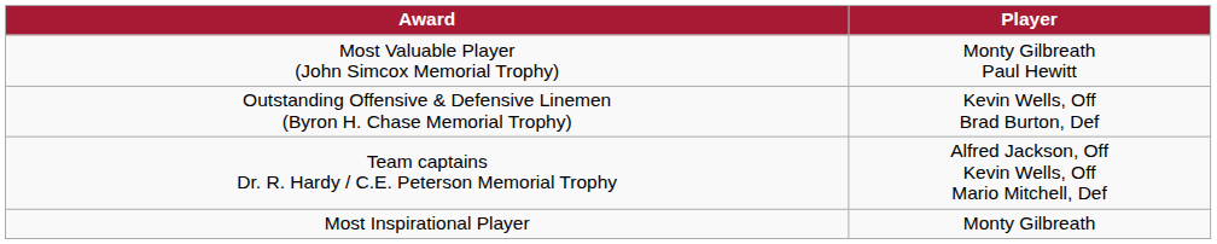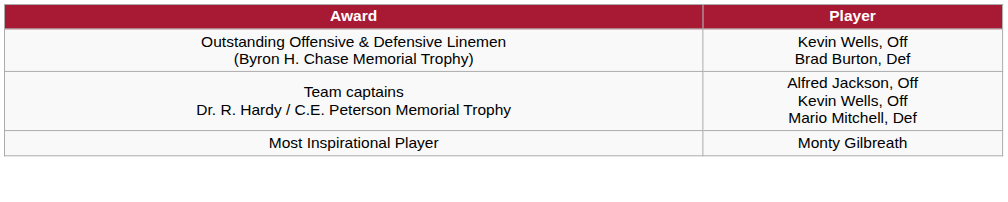- row: Most Valuable Player (John Simcox Memorial Trophy) | Monty Gilbreath Paul Hewitt
